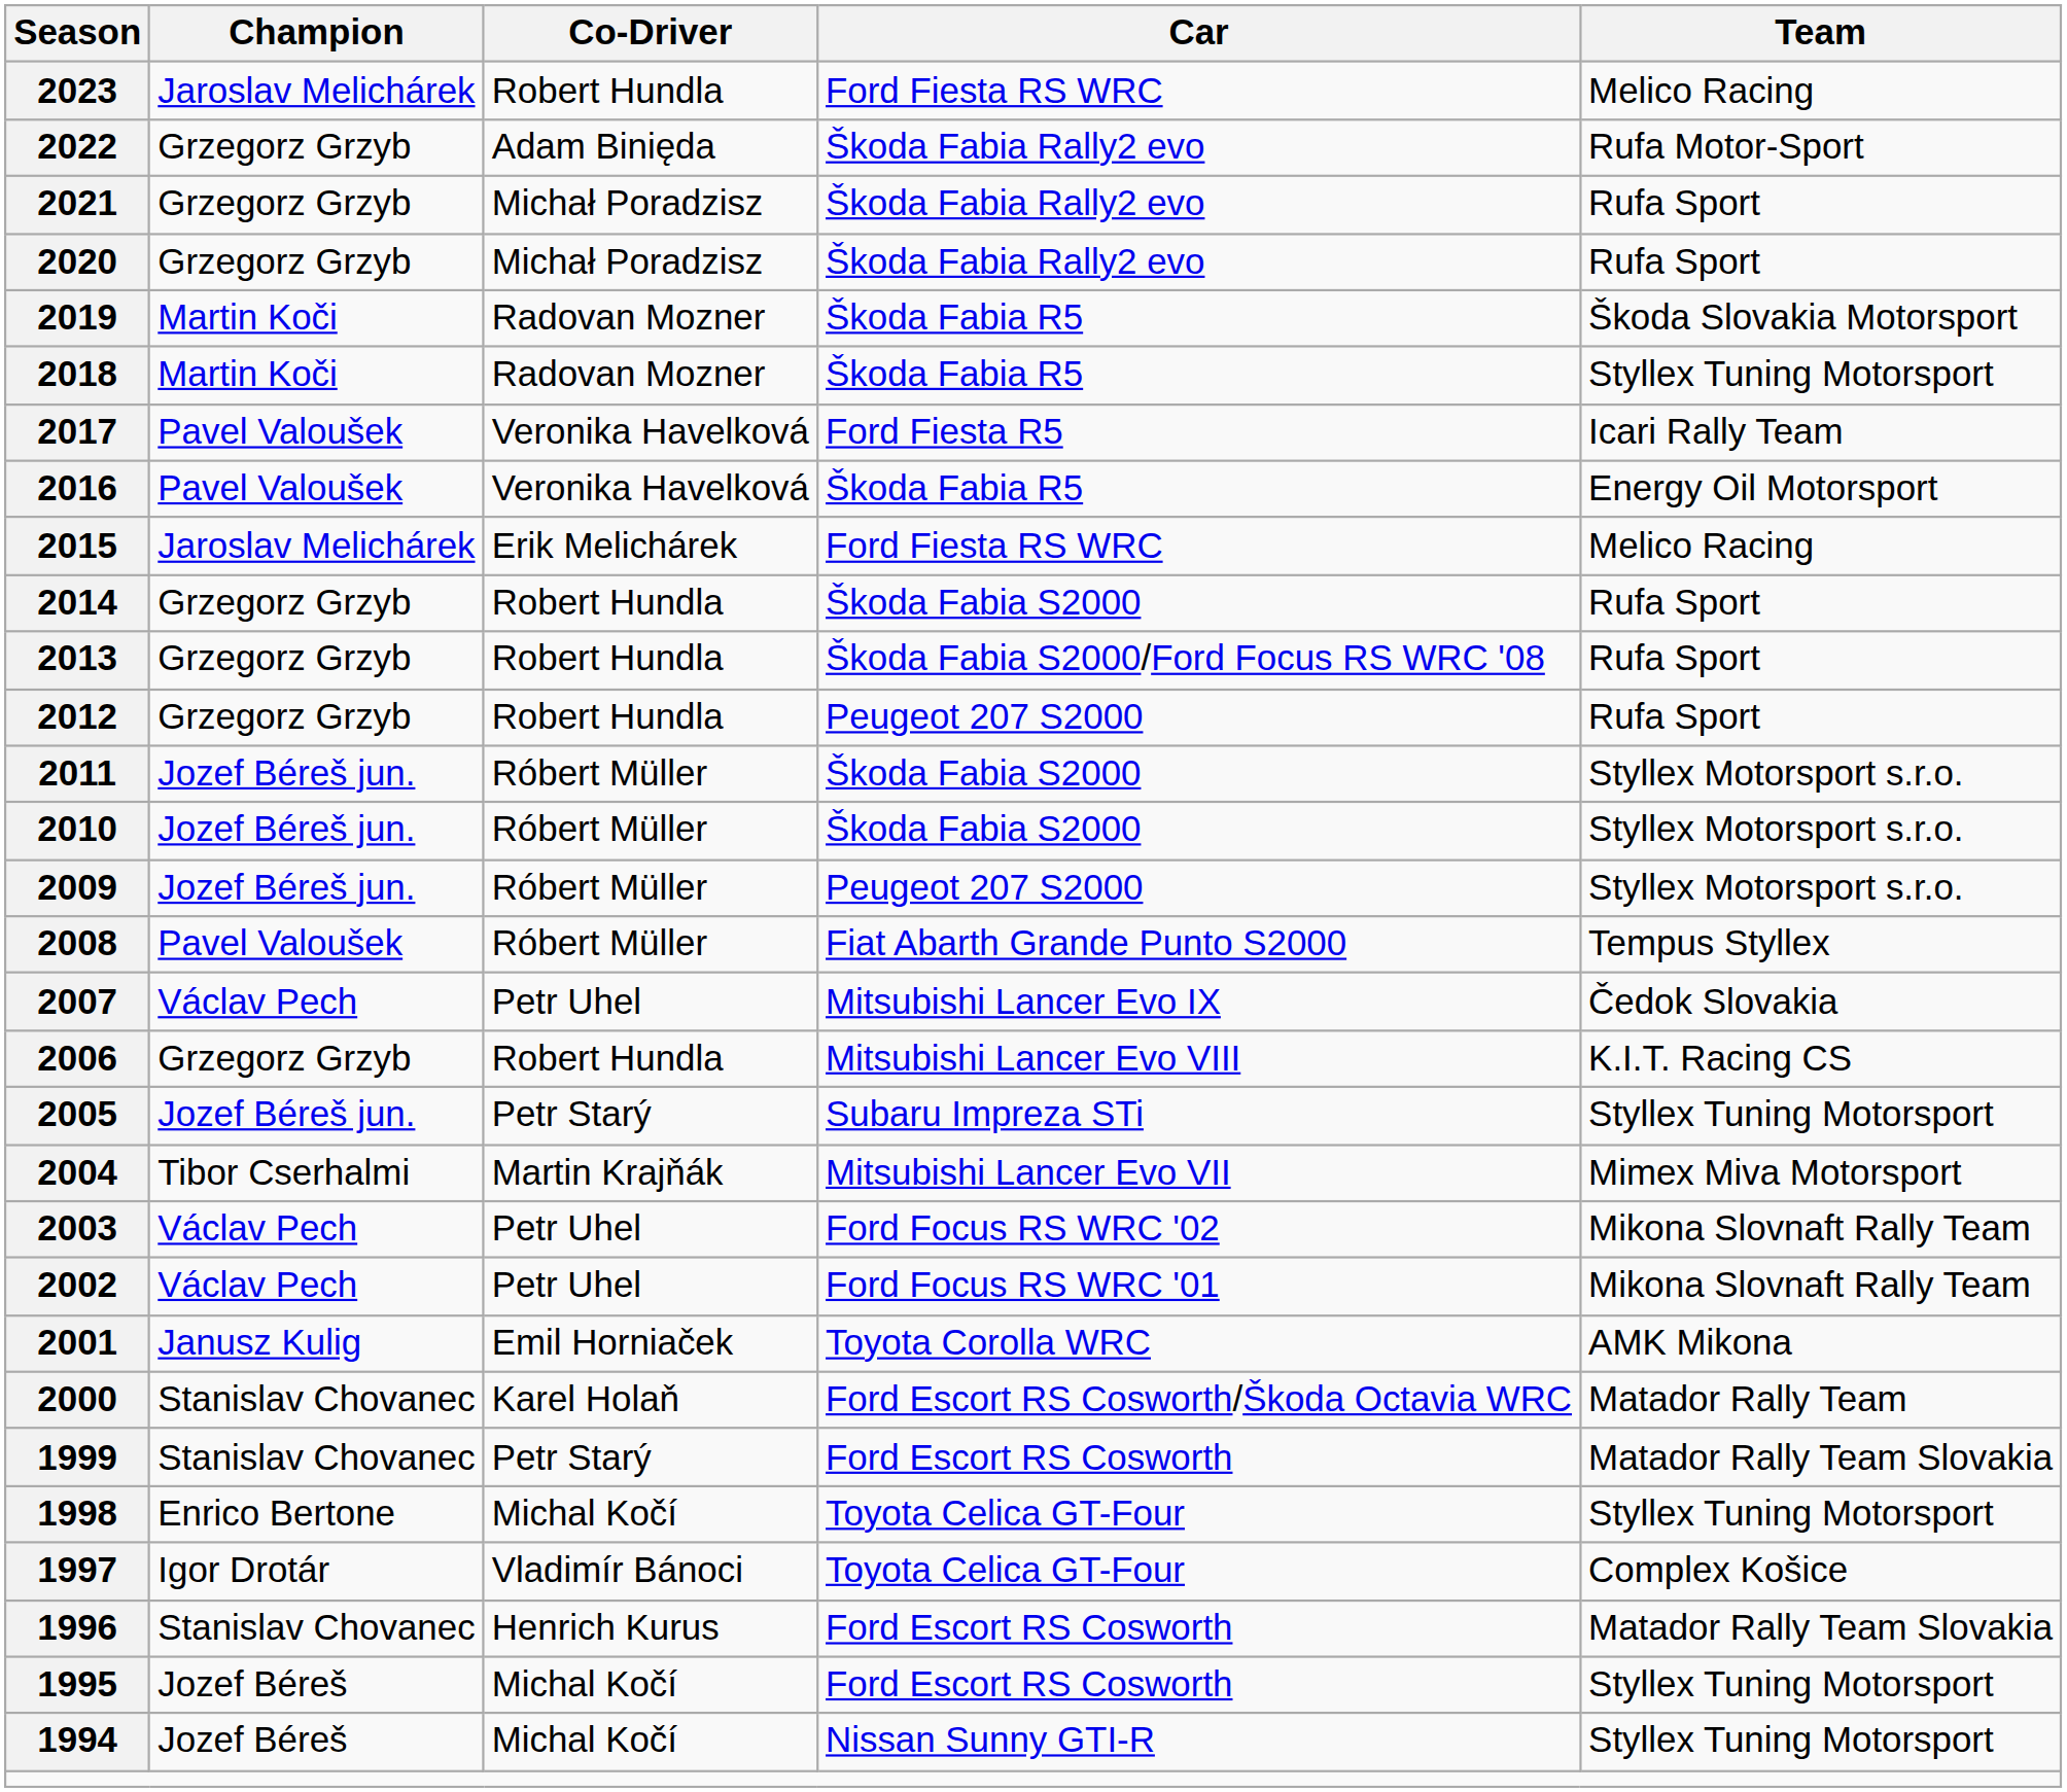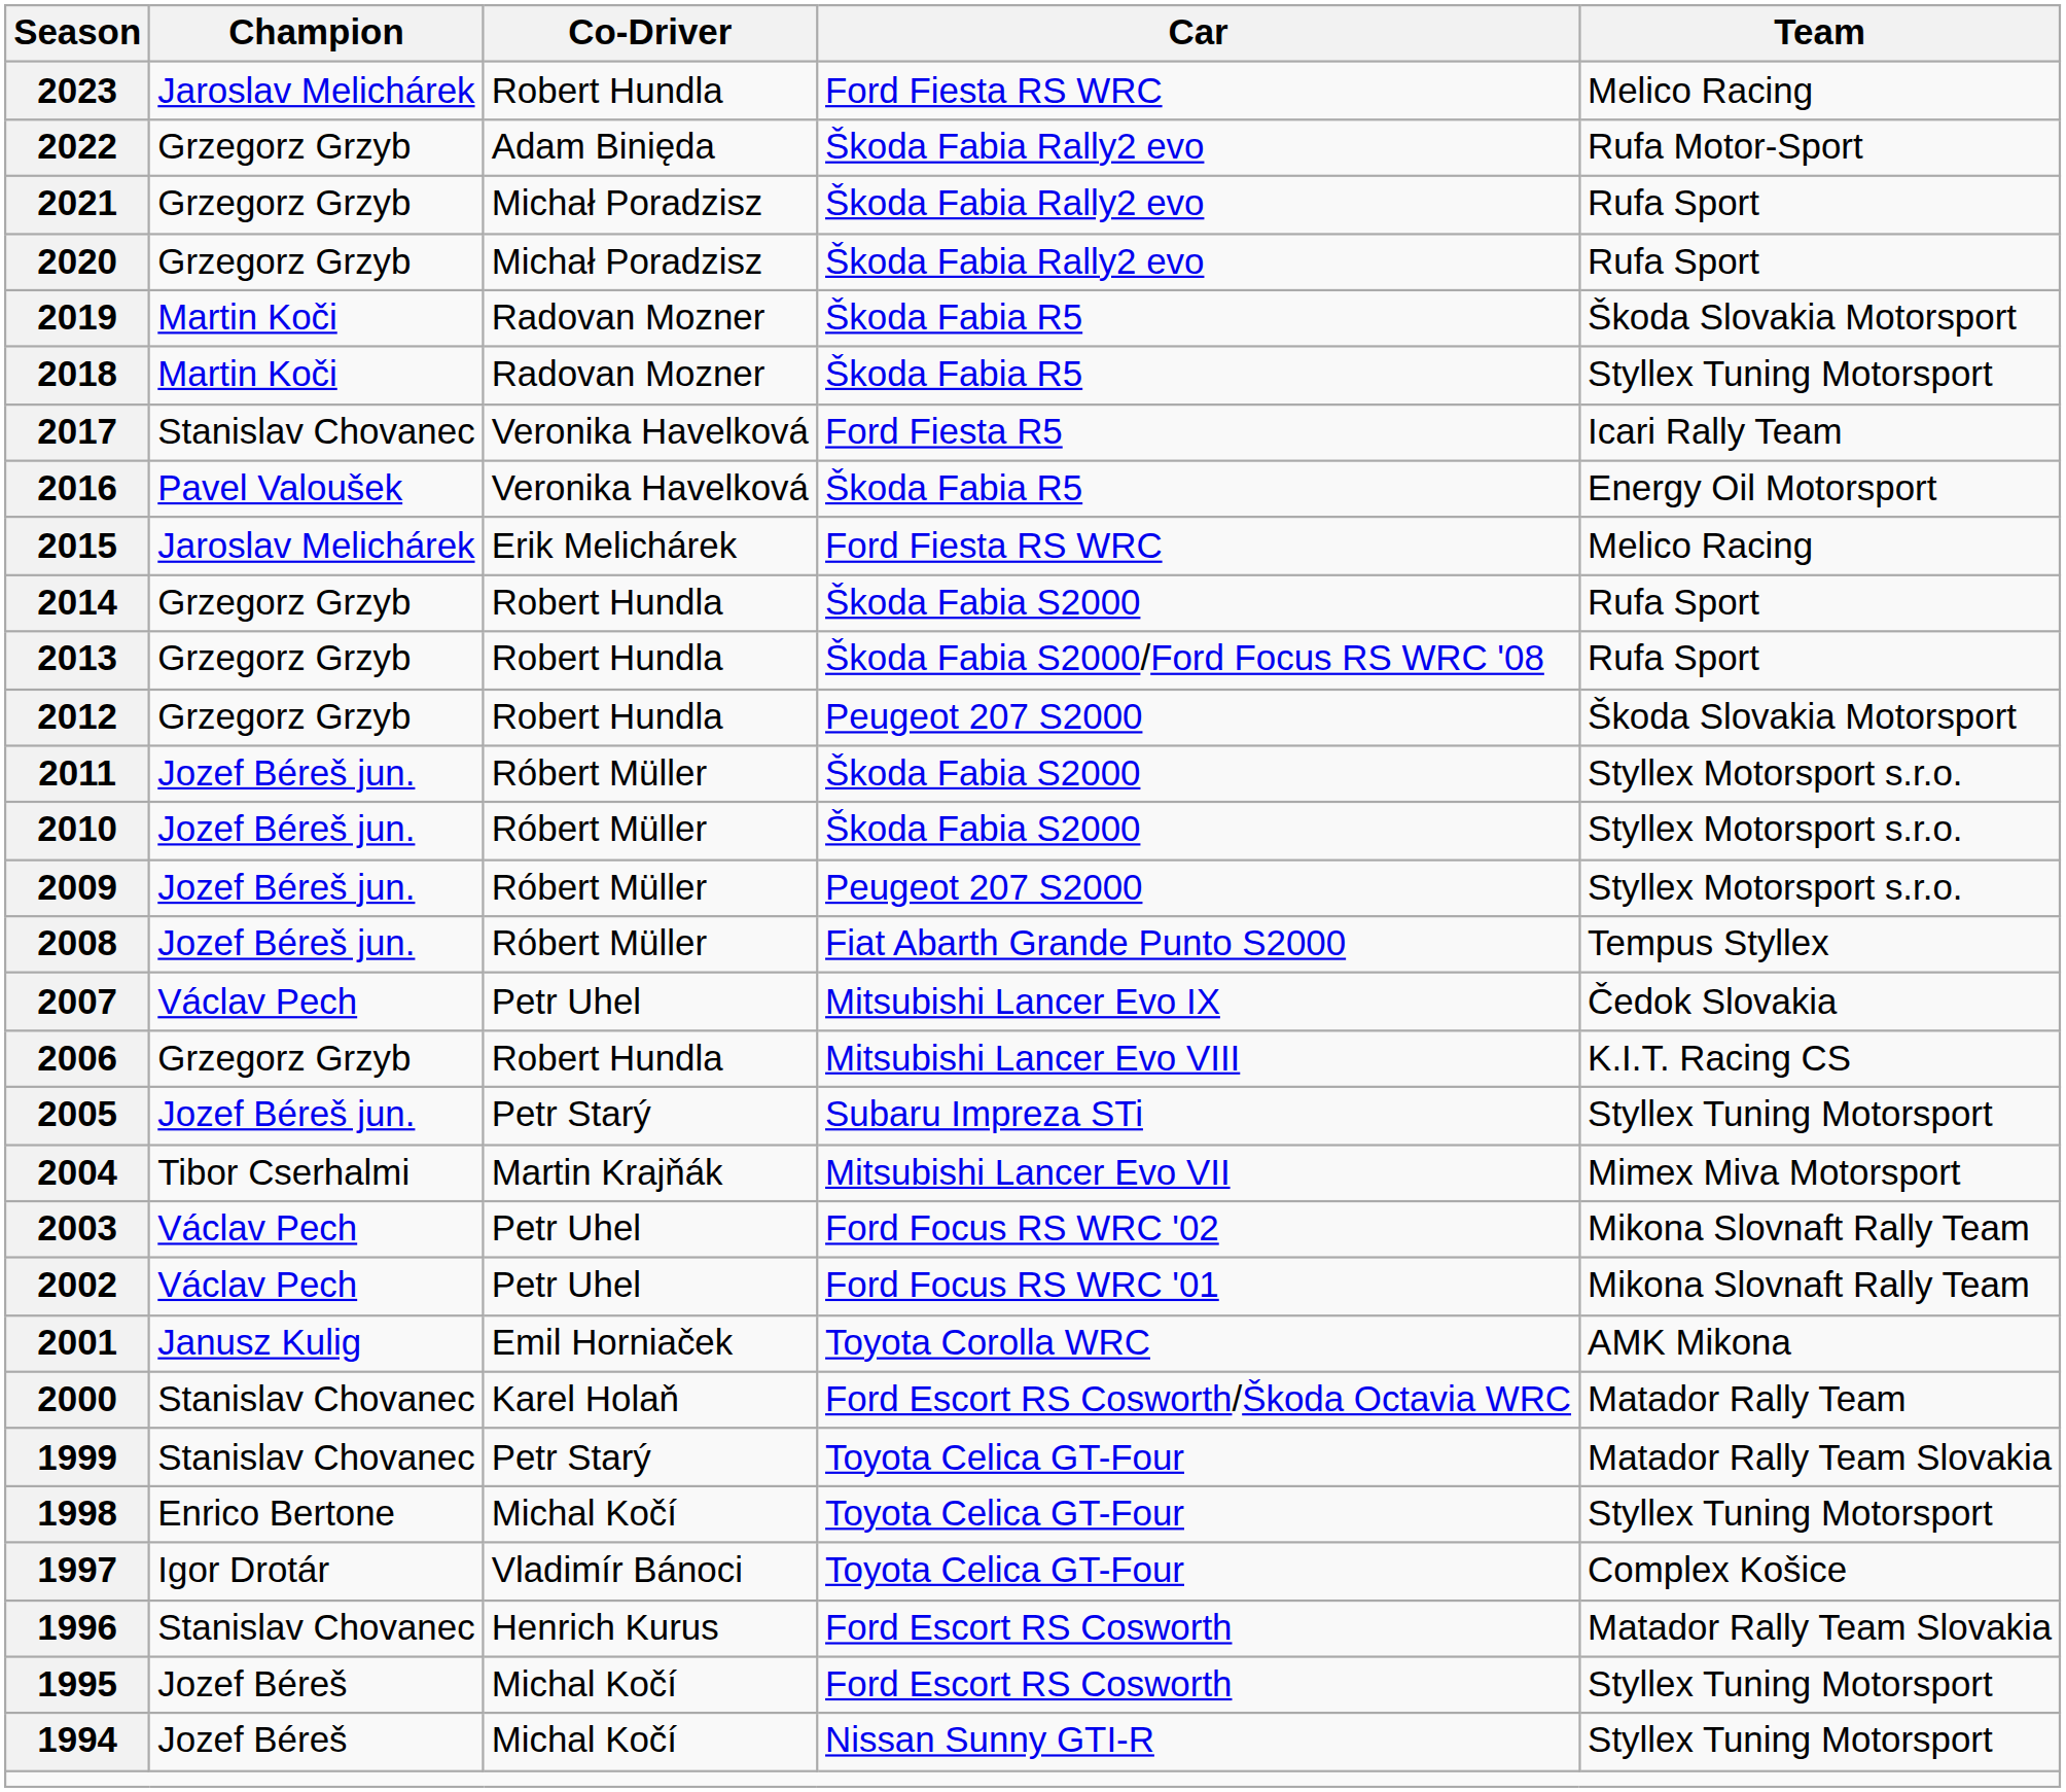2017 | Champion: Pavel Valoušek -> Stanislav Chovanec
2012 | Team: Rufa Sport -> Škoda Slovakia Motorsport
2008 | Champion: Pavel Valoušek -> Jozef Béreš jun.
1999 | Car: Ford Escort RS Cosworth -> Toyota Celica GT-Four
